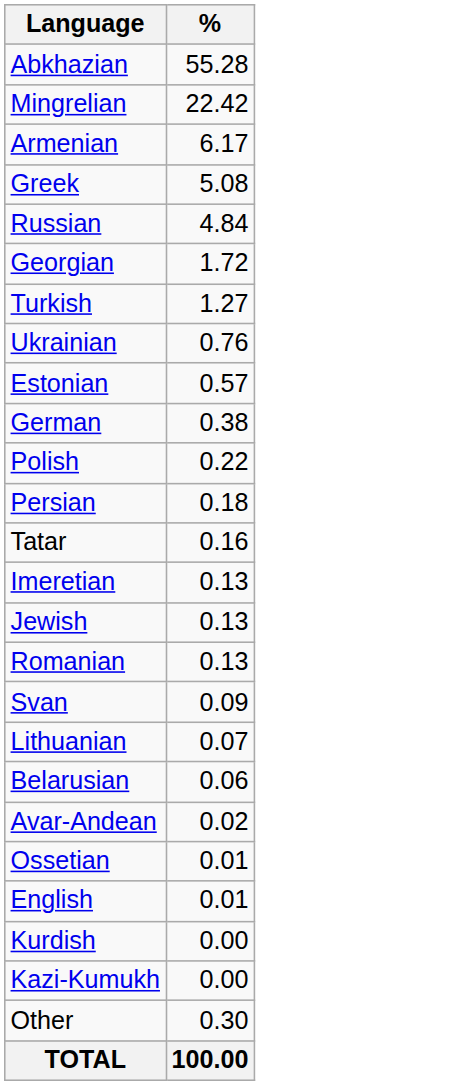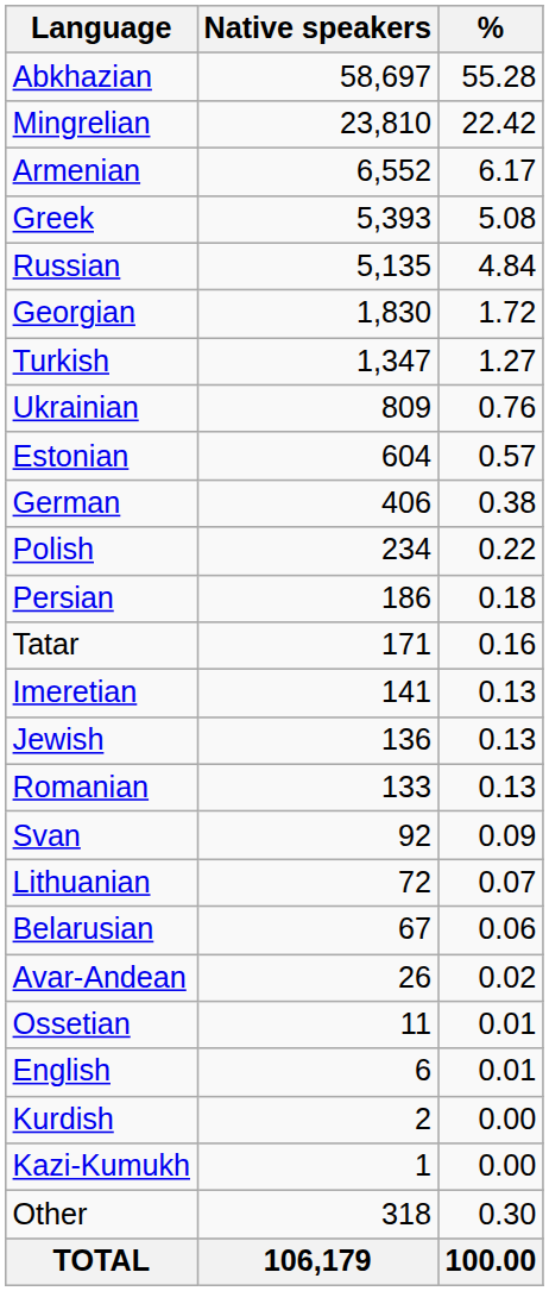+ column: Native speakers | 58,697 | 23,810 | 6,552 | 5,393 | 5,135 | 1,830 | 1,347 | 809 | 604 | 406 | 234 | 186 | 171 | 141 | 136 | 133 | 92 | 72 | 67 | 26 | 11 | 6 | 2 | 1 | 318 | 106,179
